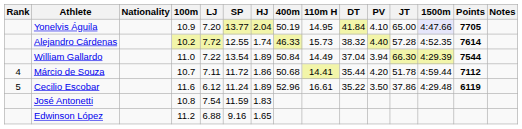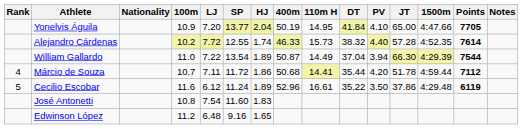Yonelvis Águila | 1500m: lavender background -> no background
William Gallardo | 400m: 50.84 -> 50.87
José Antonetti | SP: 11.59 -> 11.60
Edwinson López | LJ: 6.88 -> 6.48
